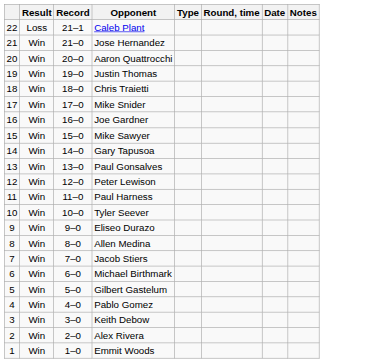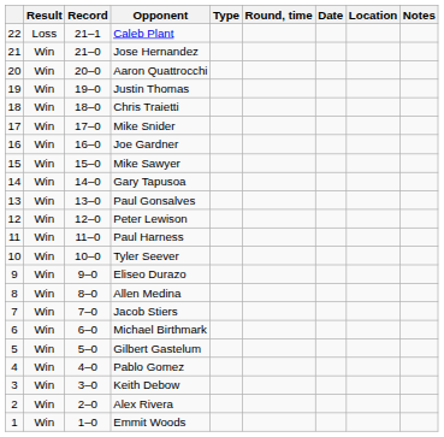+ column: Location
